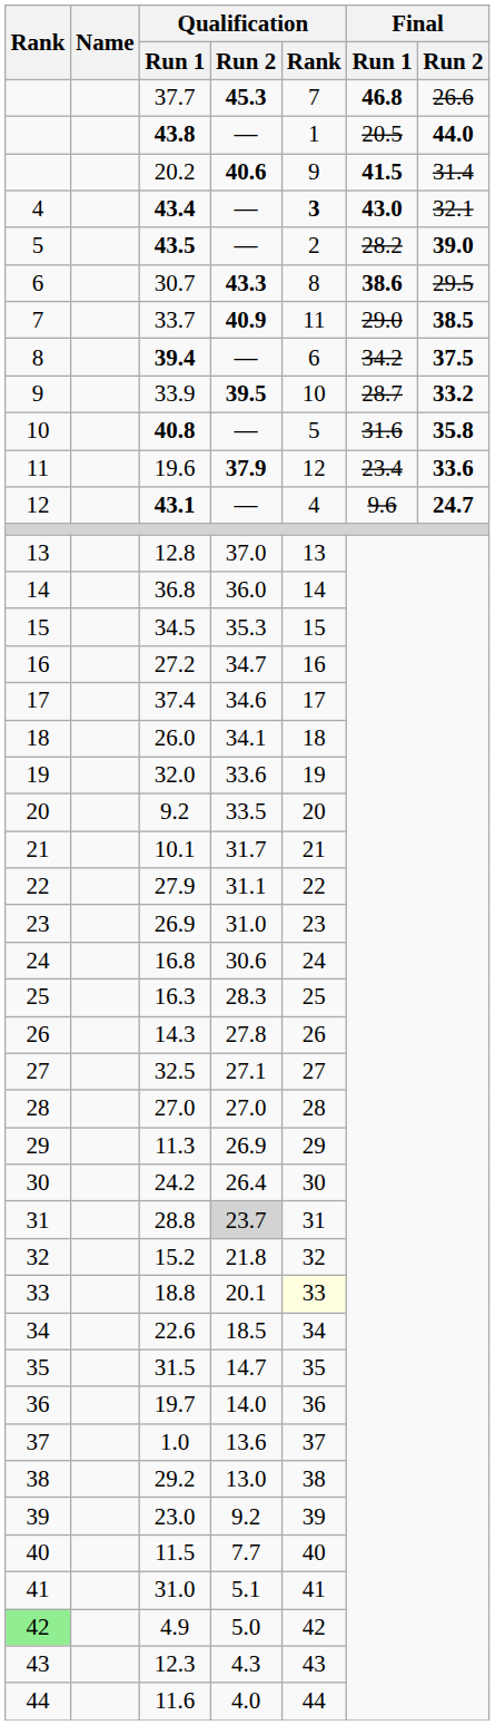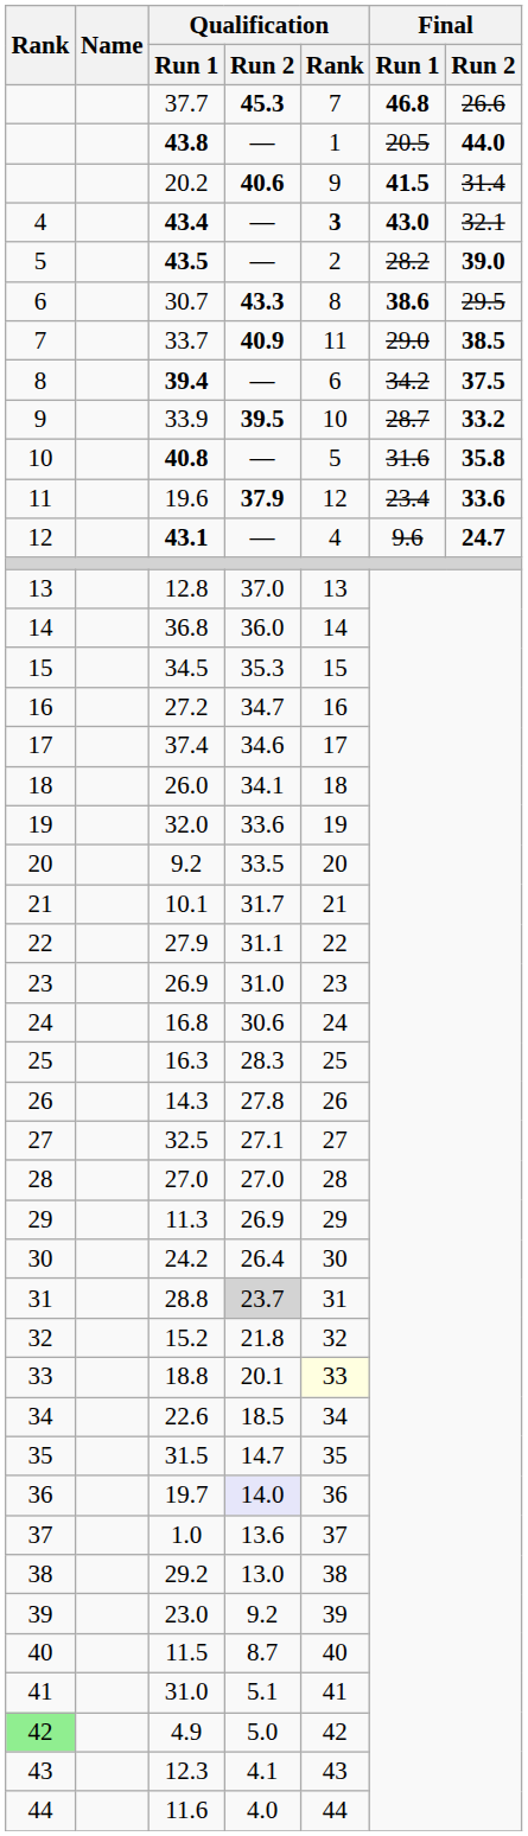19.7 | Qualification / Run 2: no background -> lavender background
11.5 | Qualification / Run 2: 7.7 -> 8.7
12.3 | Qualification / Run 2: 4.3 -> 4.1
